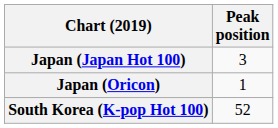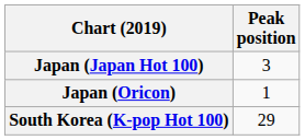South Korea (K-pop Hot 100) | Peak position: 52 -> 29
